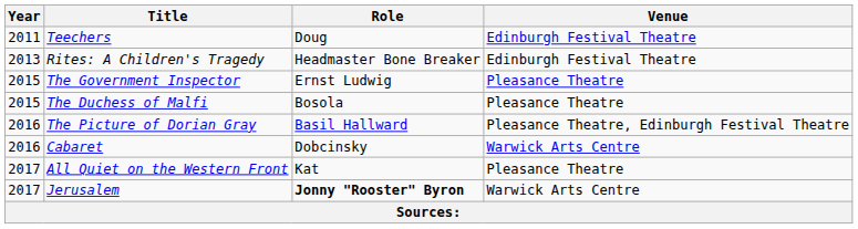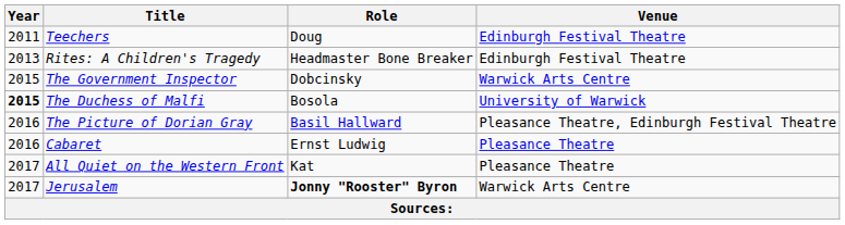The Government Inspector | Role: Ernst Ludwig -> Dobcinsky
The Government Inspector | Venue: Pleasance Theatre -> Warwick Arts Centre
The Duchess of Malfi | Year: normal -> bold
The Duchess of Malfi | Venue: Pleasance Theatre -> University of Warwick
Cabaret | Role: Dobcinsky -> Ernst Ludwig
Cabaret | Venue: Warwick Arts Centre -> Pleasance Theatre
